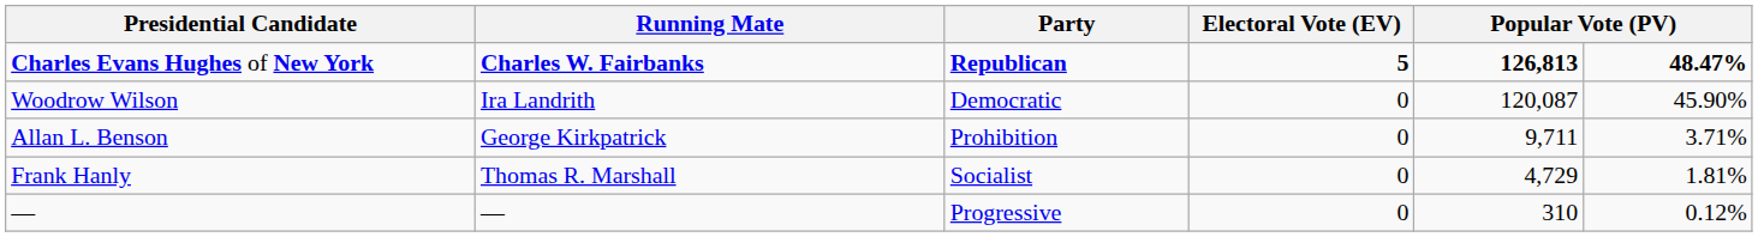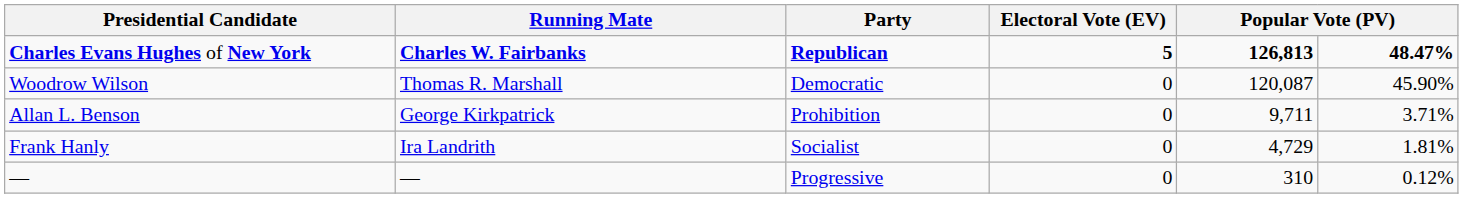Woodrow Wilson | Running Mate: Ira Landrith -> Thomas R. Marshall
Frank Hanly | Running Mate: Thomas R. Marshall -> Ira Landrith
